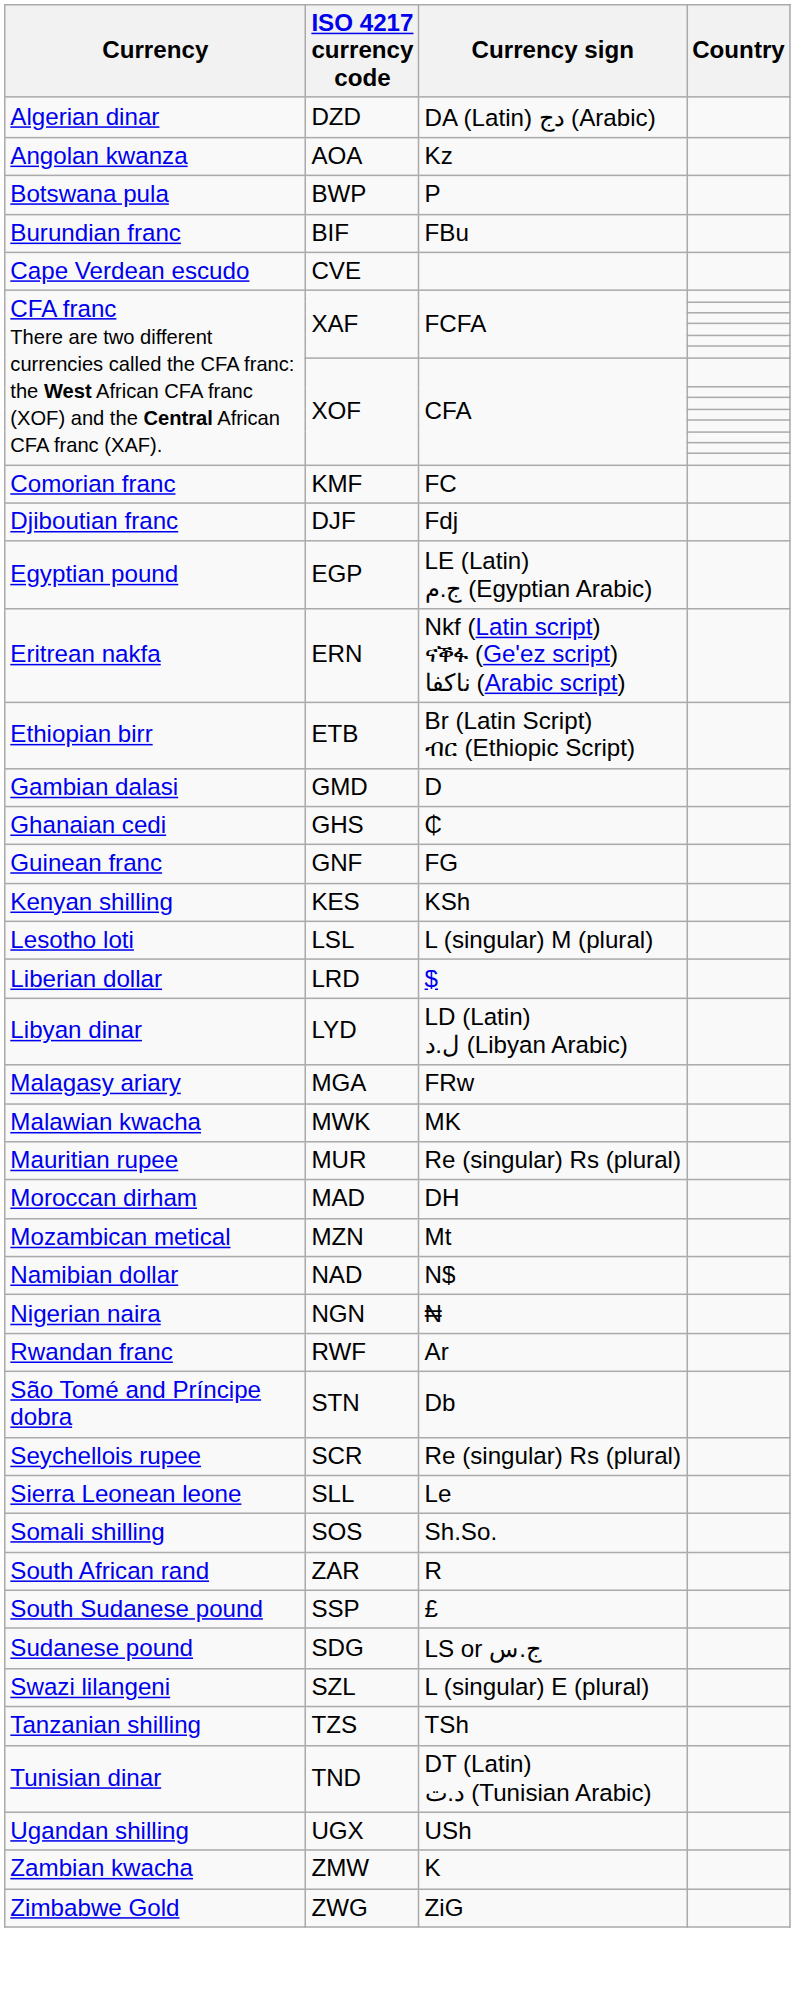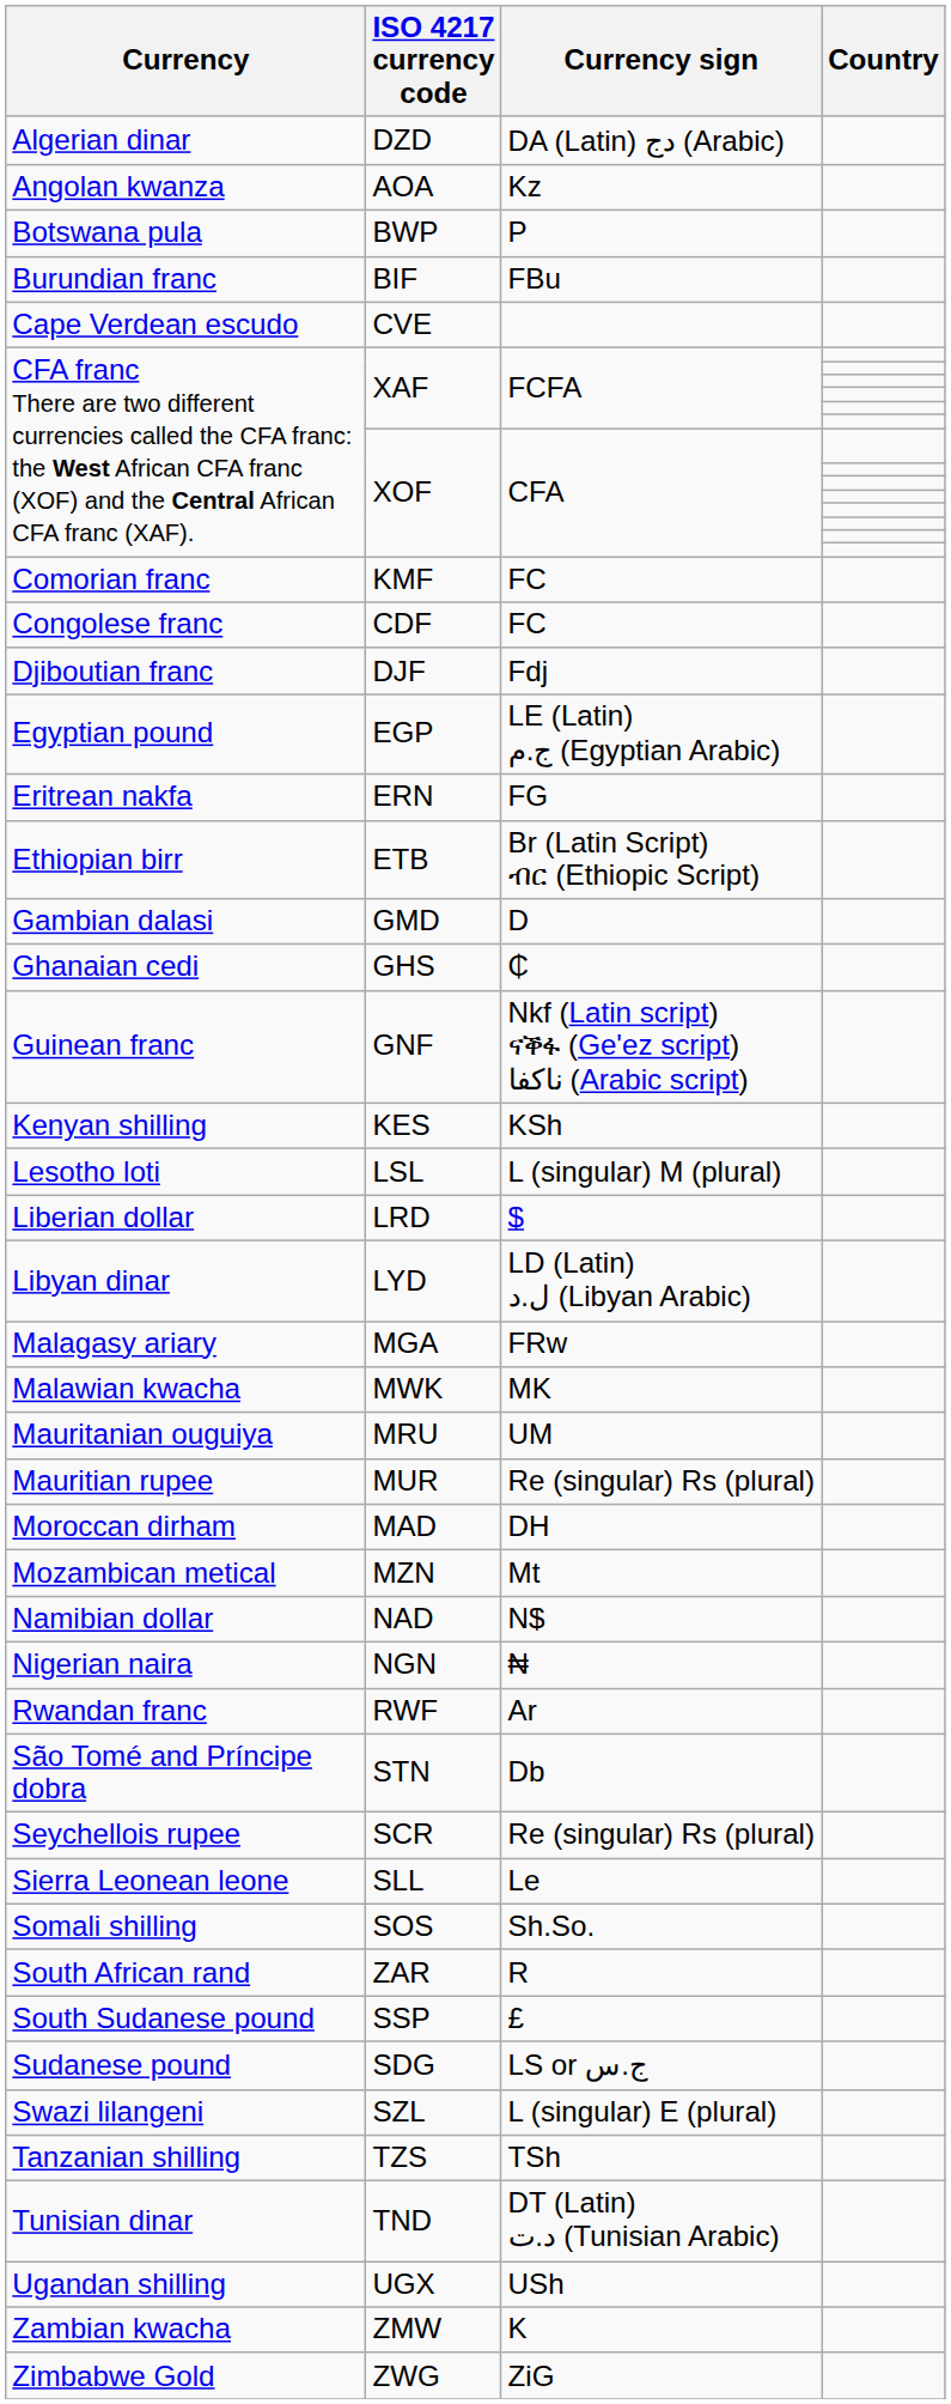+ row: Congolese franc | CDF | FC
ERN | Currency sign: Nkf (Latin script) ናቕፋ (Ge'ez script) ناكفا (Arabic script) -> FG
GNF | Currency sign: FG -> Nkf (Latin script) ናቕፋ (Ge'ez script) ناكفا (Arabic script)
+ row: Mauritanian ouguiya | MRU | UM
